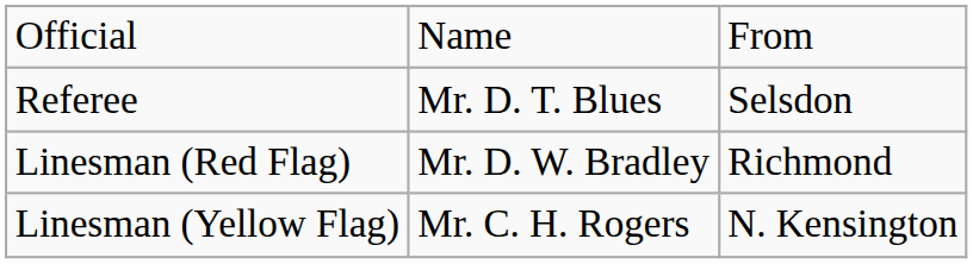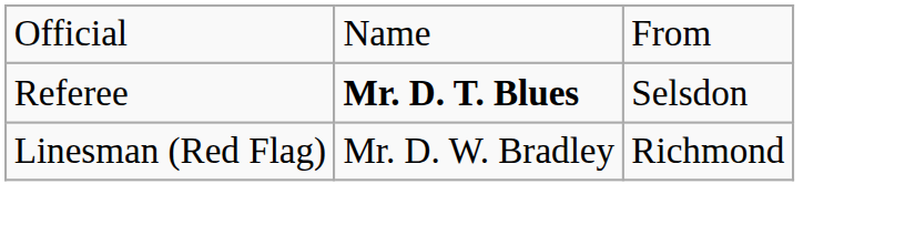Referee | column 2: normal -> bold
- row: Linesman (Yellow Flag) | Mr. C. H. Rogers | N. Kensington
